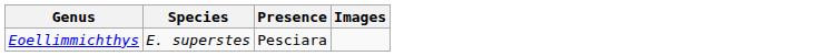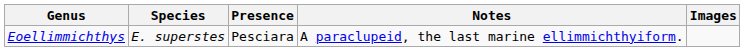+ column: Notes | A paraclupeid, the last marine ellimmichthyiform.
